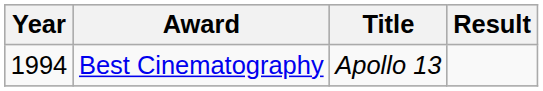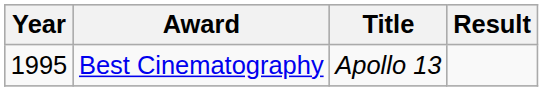Best Cinematography | Year: 1994 -> 1995
